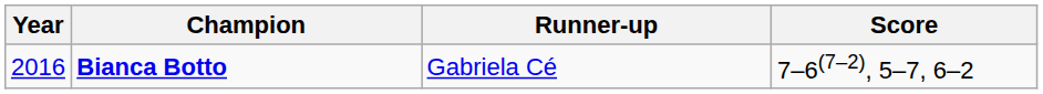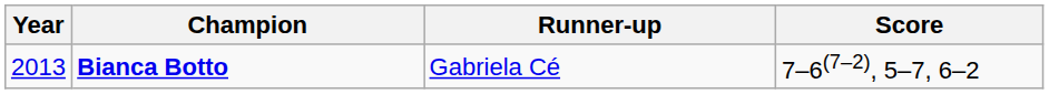Bianca Botto | Year: 2016 -> 2013
